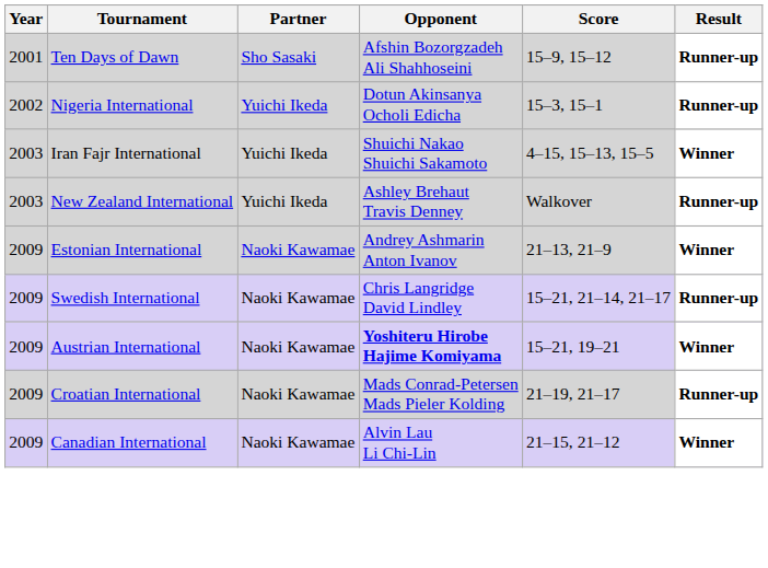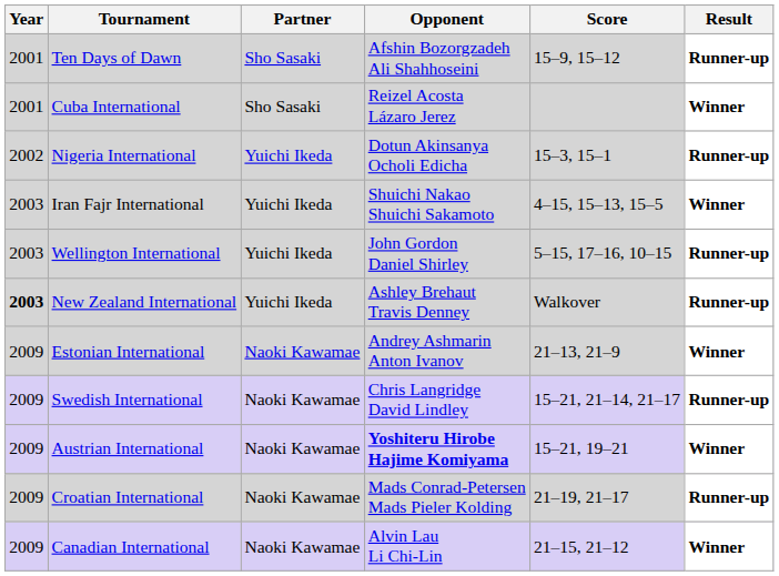+ row: 2001 | Cuba International | Sho Sasaki | Reizel Acosta Lázaro Jerez | Winner
+ row: 2003 | Wellington International | Yuichi Ikeda | John Gordon Daniel Shirley | 5–15, 17–16, 10–15 | Runner-up
New Zealand International | Year: normal -> bold
